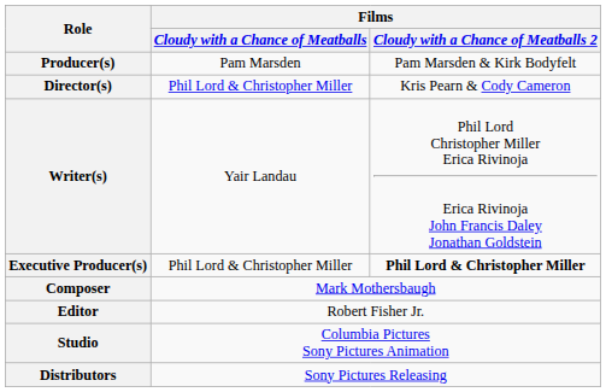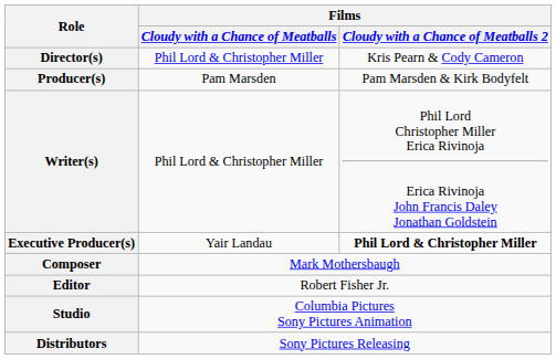rows swapped: Director(s) <-> Producer(s)
Writer(s) | Films / Cloudy with a Chance of Meatballs: Yair Landau -> Phil Lord & Christopher Miller
Executive Producer(s) | Films / Cloudy with a Chance of Meatballs: Phil Lord & Christopher Miller -> Yair Landau
